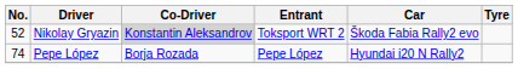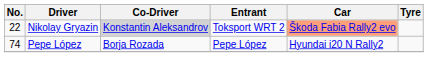Nikolay Gryazin | No.: 52 -> 22
Nikolay Gryazin | Car: no background -> lightsalmon background
